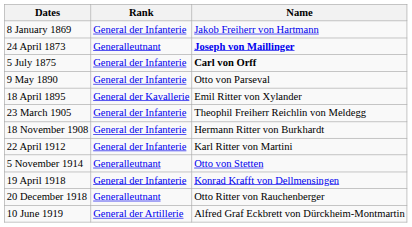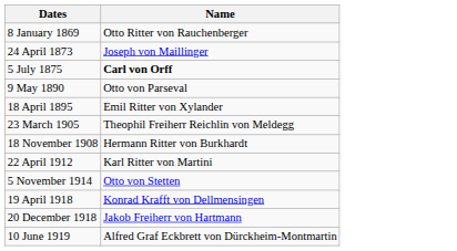- column: Rank | General der Infanterie | Generalleutnant | General der Infanterie | General der Infanterie | General der Kavallerie | General der Infanterie | General der Infanterie | General der Infanterie | Generalleutnant | General der Infanterie | Generalleutnant | General der Artillerie
8 January 1869 | Name: Jakob Freiherr von Hartmann -> Otto Ritter von Rauchenberger
24 April 1873 | Name: bold -> normal
20 December 1918 | Name: Otto Ritter von Rauchenberger -> Jakob Freiherr von Hartmann
